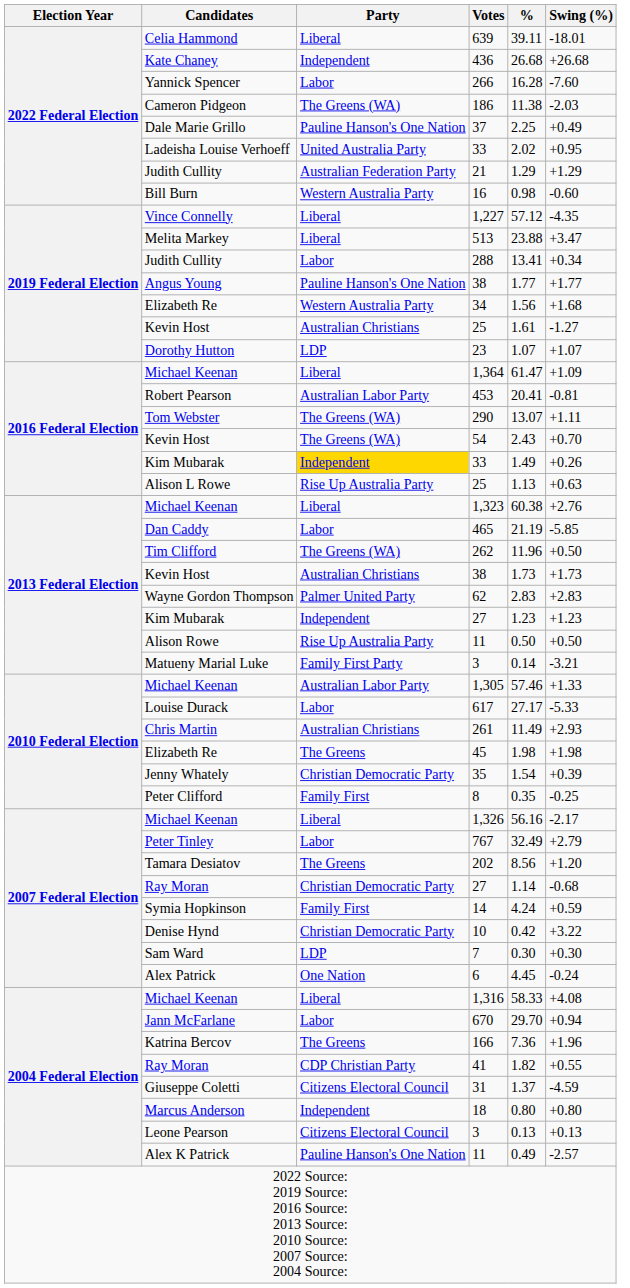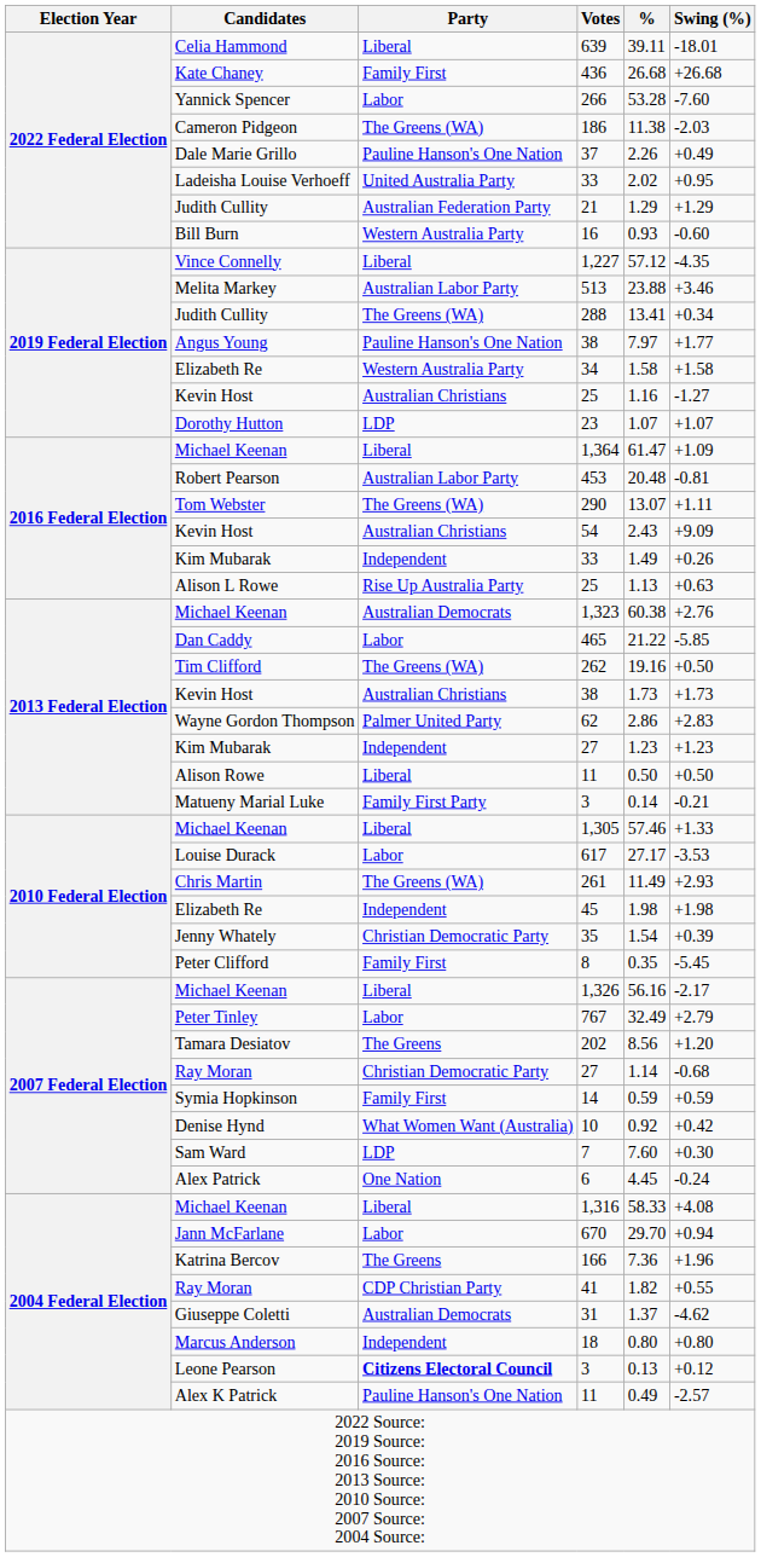436 | Party: Independent -> Family First
266 | %: 16.28 -> 53.28
37 | %: 2.25 -> 2.26
16 | %: 0.98 -> 0.93
513 | Party: Liberal -> Australian Labor Party
513 | Swing (%): +3.47 -> +3.46
288 | Party: Labor -> The Greens (WA)
Angus Young / 38 | %: 1.77 -> 7.97
34 | %: 1.56 -> 1.58
34 | Swing (%): +1.68 -> +1.58
Kevin Host / 25 | %: 1.61 -> 1.16
453 | %: 20.41 -> 20.48
54 | Party: The Greens (WA) -> Australian Christians
54 | Swing (%): +0.70 -> +9.09
Kim Mubarak / 33 | Party: gold background -> no background
1,323 | Party: Liberal -> Australian Democrats
465 | %: 21.19 -> 21.22
262 | %: 11.96 -> 19.16
62 | %: 2.83 -> 2.86
Alison Rowe / 11 | Party: Rise Up Australia Party -> Liberal
Matueny Marial Luke / 3 | Swing (%): -3.21 -> -0.21
1,305 | Party: Australian Labor Party -> Liberal
617 | Swing (%): -5.33 -> -3.53
261 | Party: Australian Christians -> The Greens (WA)
45 | Party: The Greens -> Independent
8 | Swing (%): -0.25 -> -5.45
14 | %: 4.24 -> 0.59
10 | Party: Christian Democratic Party -> What Women Want (Australia)
10 | %: 0.42 -> 0.92
10 | Swing (%): +3.22 -> +0.42
7 | %: 0.30 -> 7.60
31 | Party: Citizens Electoral Council -> Australian Democrats
31 | Swing (%): -4.59 -> -4.62
Leone Pearson / 3 | Party: normal -> bold
Leone Pearson / 3 | Swing (%): +0.13 -> +0.12
